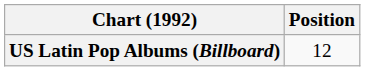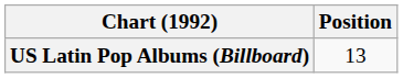US Latin Pop Albums (Billboard) | Position: 12 -> 13
